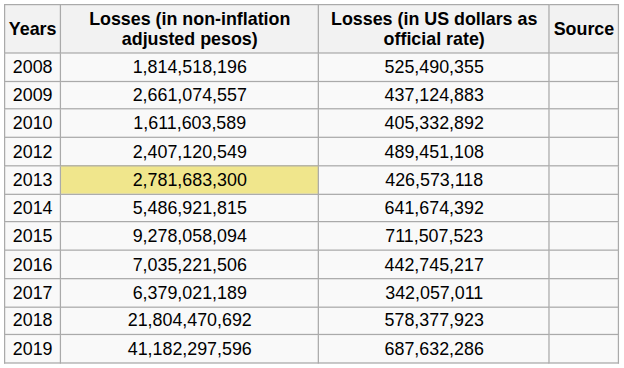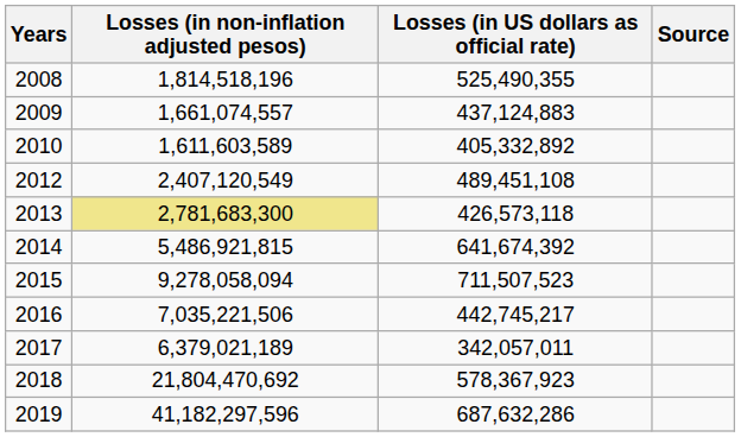2009 | Losses (in non-inflation adjusted pesos): 2,661,074,557 -> 1,661,074,557
2018 | Losses (in US dollars as official rate): 578,377,923 -> 578,367,923
